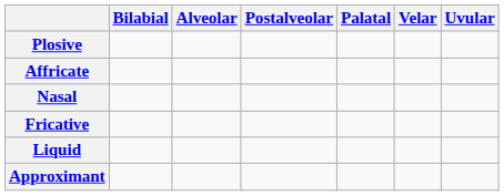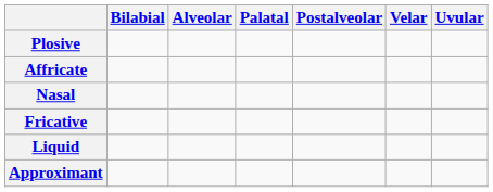columns swapped: Postalveolar <-> Palatal
